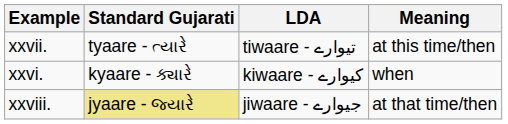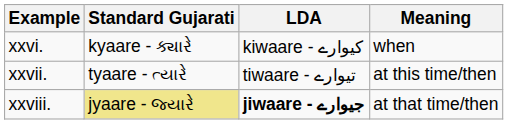rows swapped: xxvi. <-> xxvii.
xxviii. | LDA: normal -> bold
